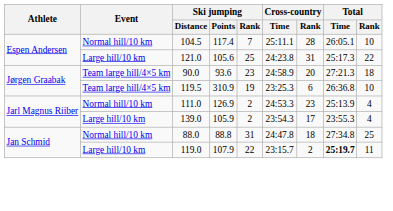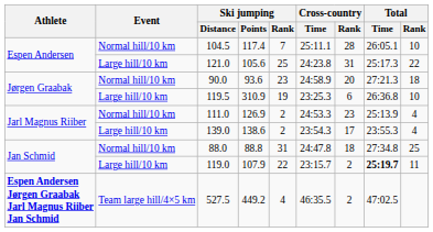90.0 | Event: Team large hill/4×5 km -> Normal hill/10 km
119.5 | Event: Team large hill/4×5 km -> Large hill/10 km
139.0 | Ski jumping / Points: 105.9 -> 138.6
+ row: Espen Andersen Jørgen Graabak Jarl Magnus Riiber Jan Schmid | Team large hill/4×5 km | 527.5 | 449.2 | 4 | 46:35.5 | 2 | 47:02.5
